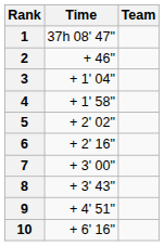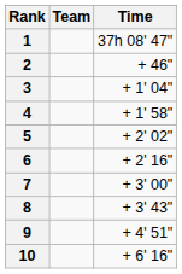columns swapped: Team <-> Time
